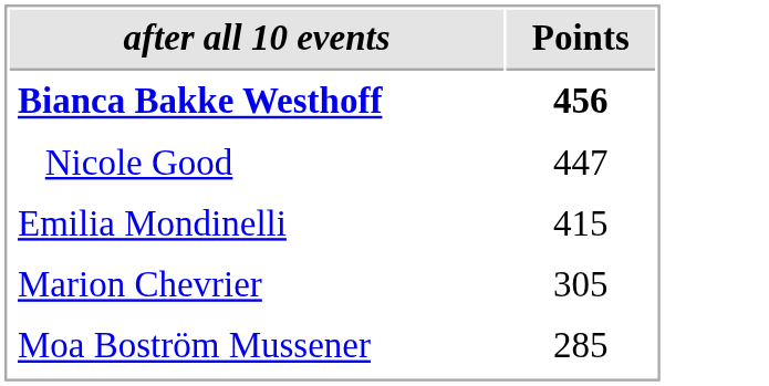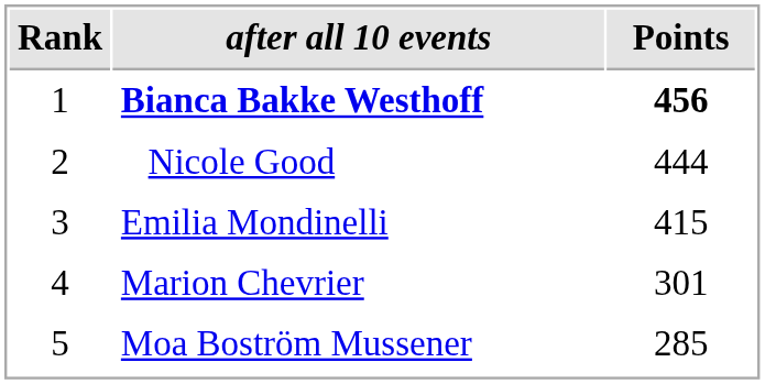+ column: Rank | 1 | 2 | 3 | 4 | 5
Nicole Good | Points: 447 -> 444
Marion Chevrier | Points: 305 -> 301
